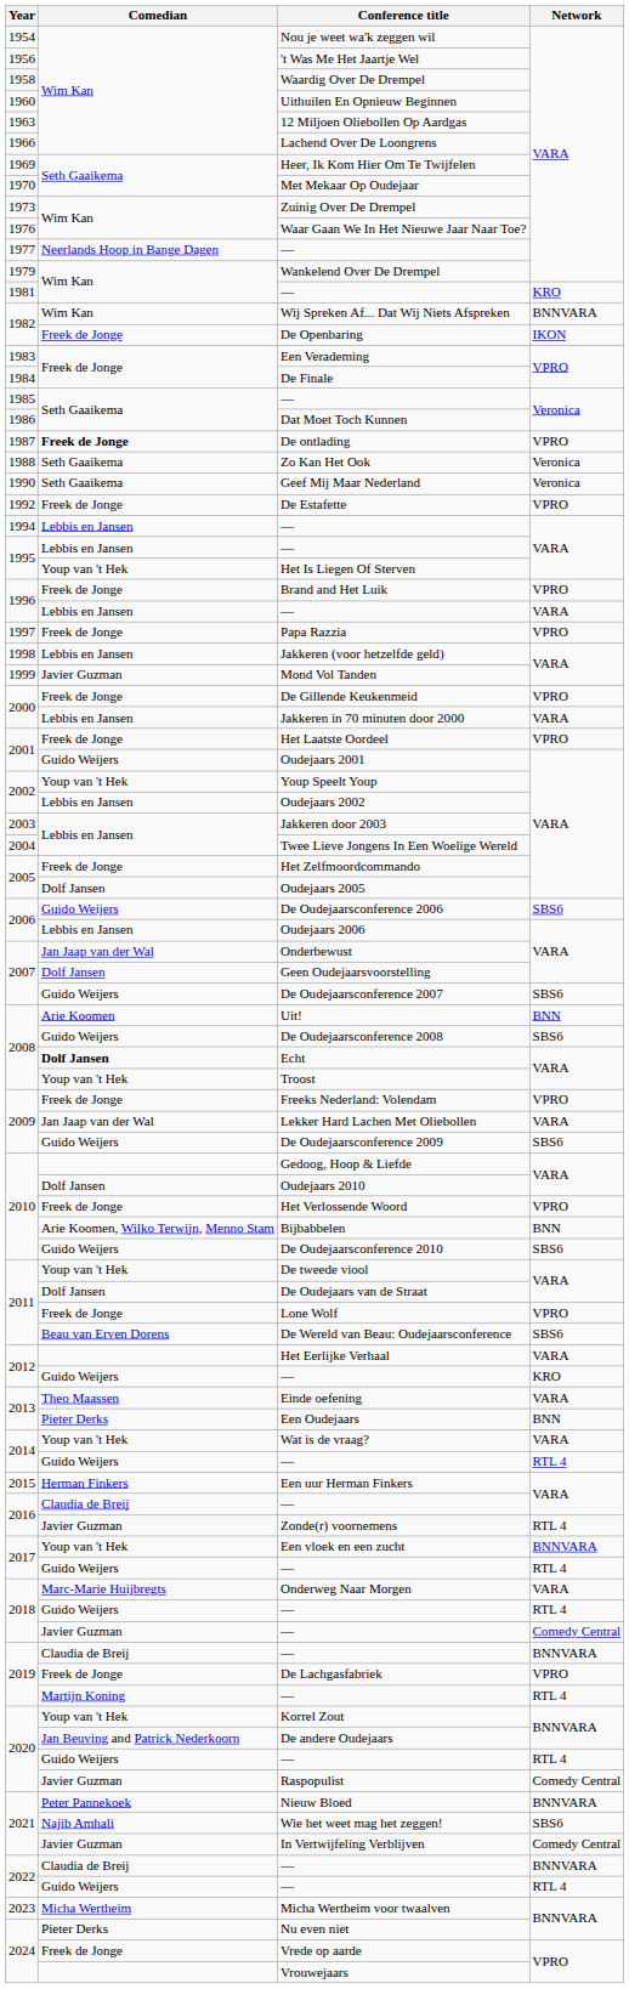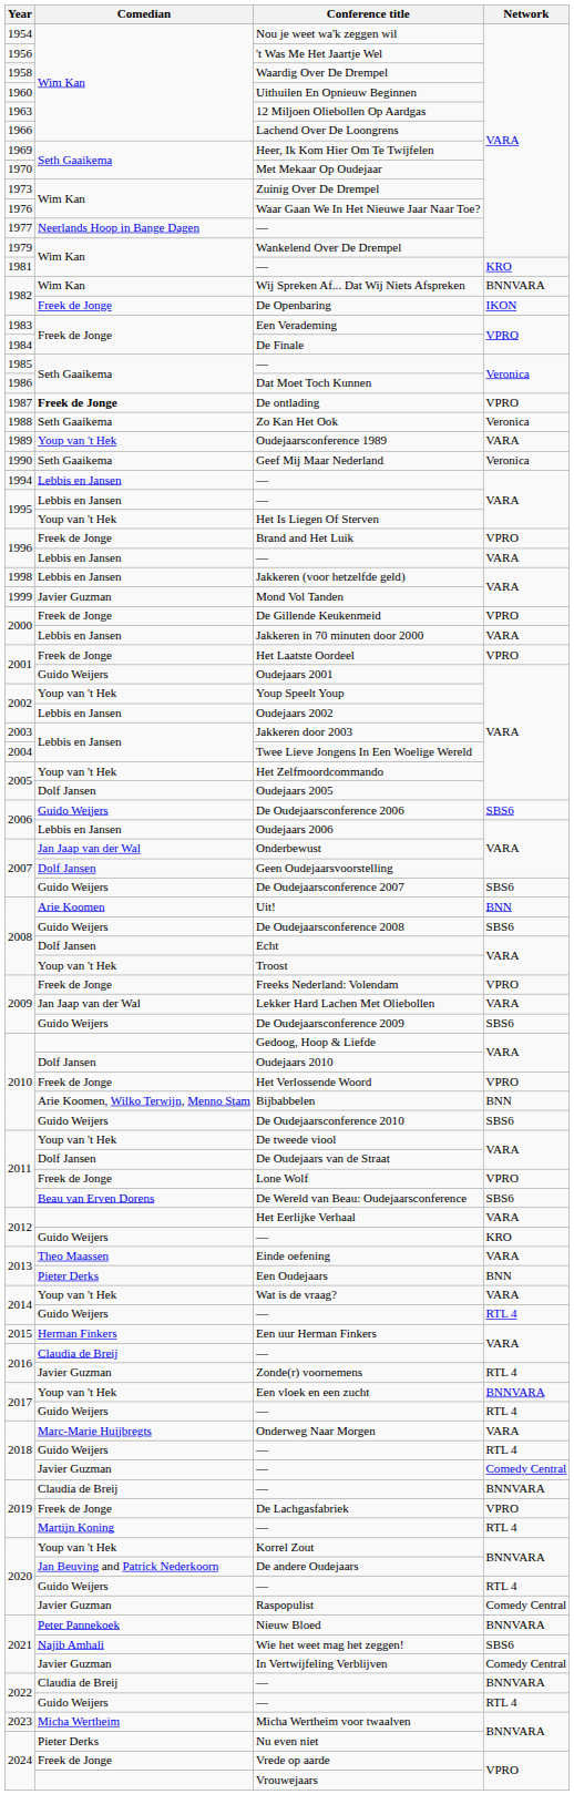+ row: 1989 | Youp van 't Hek | Oudejaarsconference 1989 | VARA
- row: 1992 | Freek de Jonge | De Estafette | VPRO
- row: 1997 | Freek de Jonge | Papa Razzia | VPRO
Het Zelfmoordcommando | Comedian: Freek de Jonge -> Youp van 't Hek
Echt | Comedian: bold -> normal
